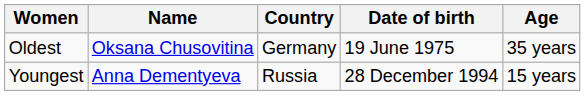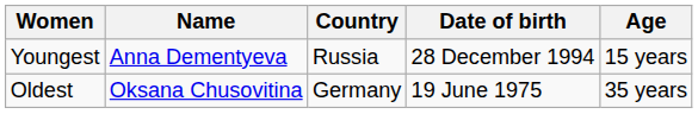rows swapped: Youngest <-> Oldest
